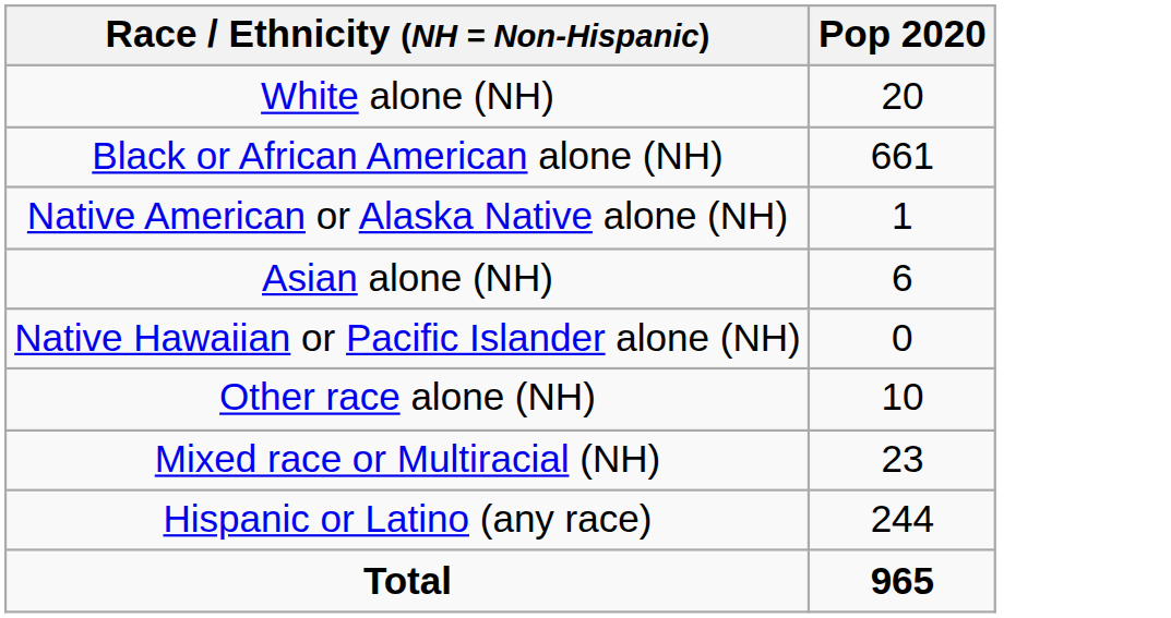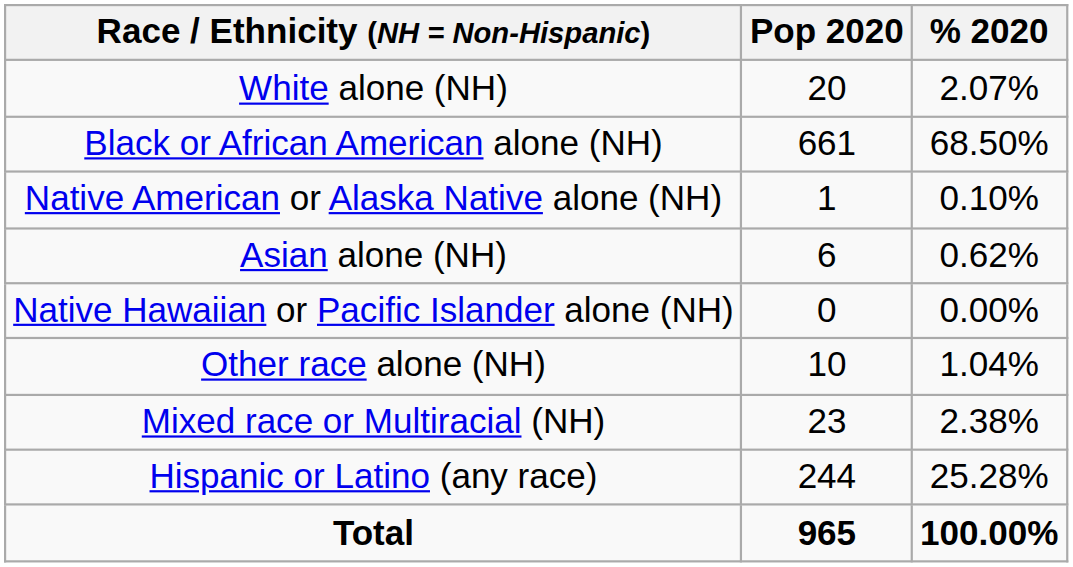+ column: % 2020 | 2.07% | 68.50% | 0.10% | 0.62% | 0.00% | 1.04% | 2.38% | 25.28% | 100.00%
